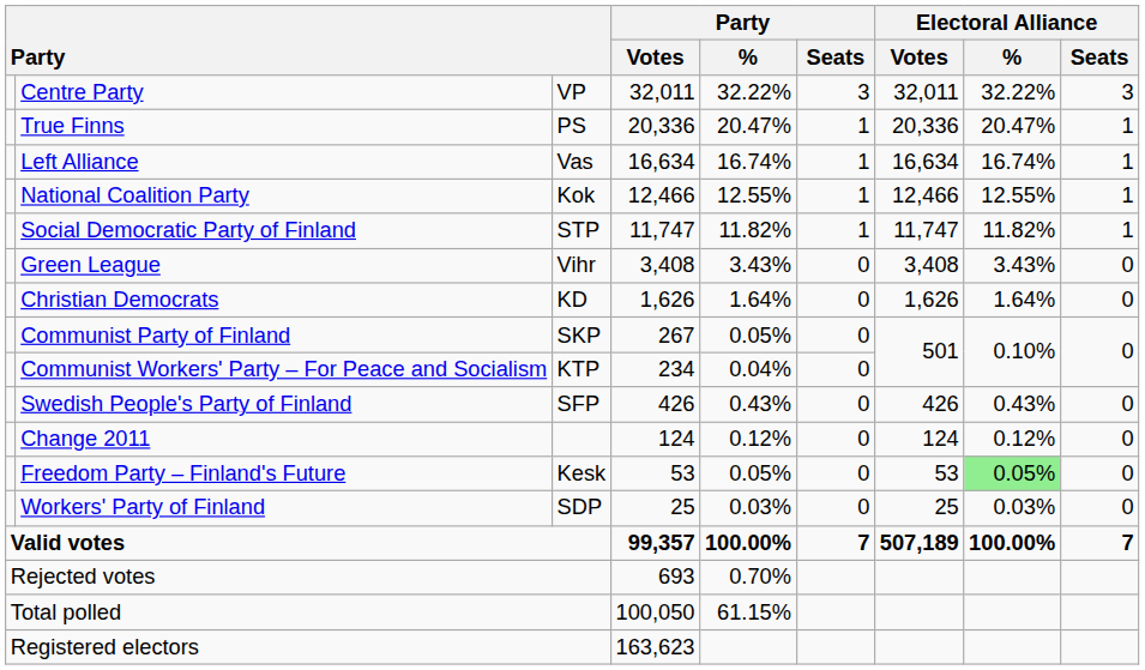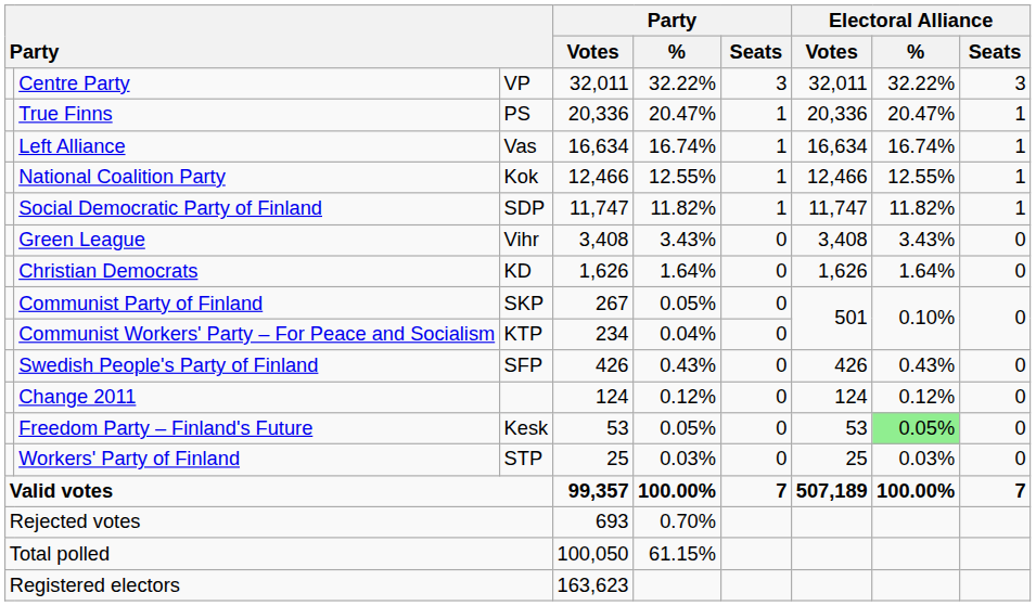Social Democratic Party of Finland | column 3: STP -> SDP
Workers' Party of Finland | column 3: SDP -> STP
